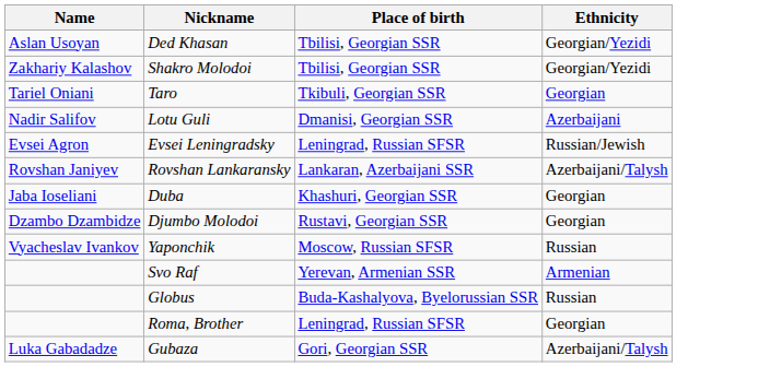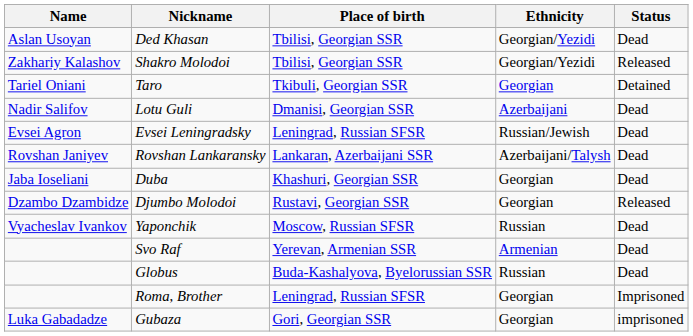+ column: Status | Dead | Released | Detained | Dead | Dead | Dead | Dead | Released | Dead | Dead | Dead | Imprisoned | imprisoned
Gubaza | Ethnicity: Azerbaijani/Talysh -> Georgian
